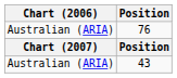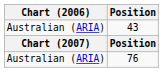rows swapped: 43 <-> 76
